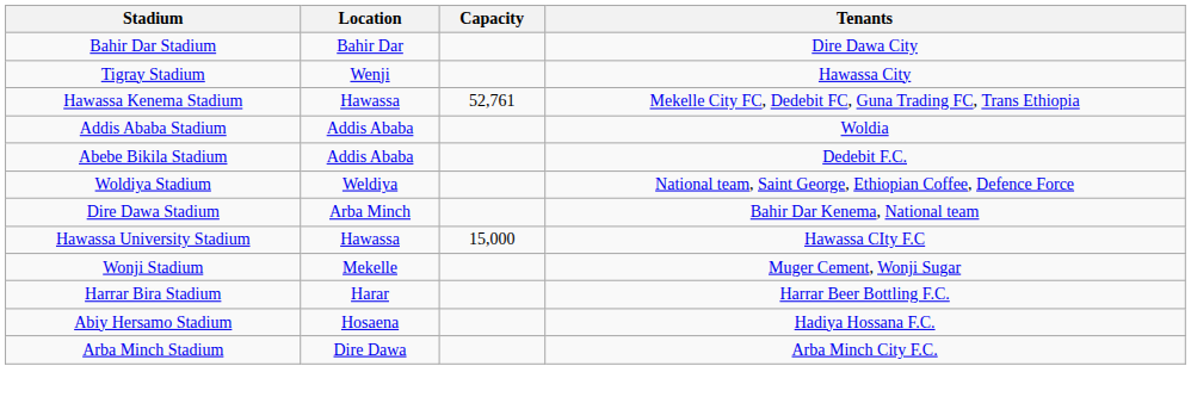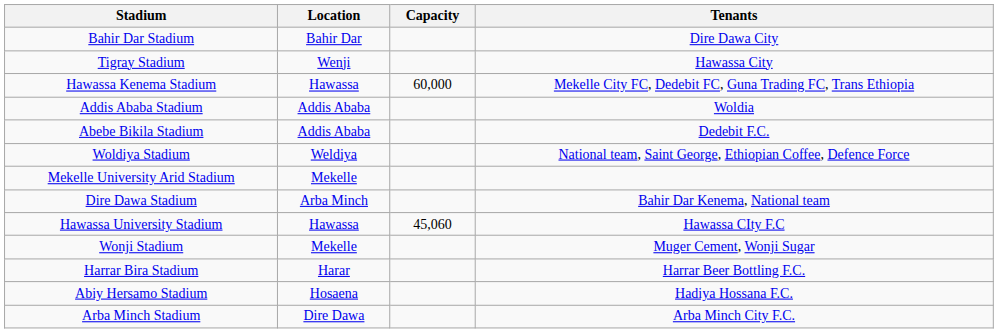Hawassa Kenema Stadium | Capacity: 52,761 -> 60,000
+ row: Mekelle University Arid Stadium | Mekelle
Hawassa University Stadium | Capacity: 15,000 -> 45,060
